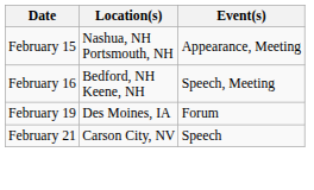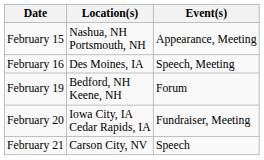February 16 | Location(s): Bedford, NH Keene, NH -> Des Moines, IA
February 19 | Location(s): Des Moines, IA -> Bedford, NH Keene, NH
+ row: February 20 | Iowa City, IA Cedar Rapids, IA | Fundraiser, Meeting
